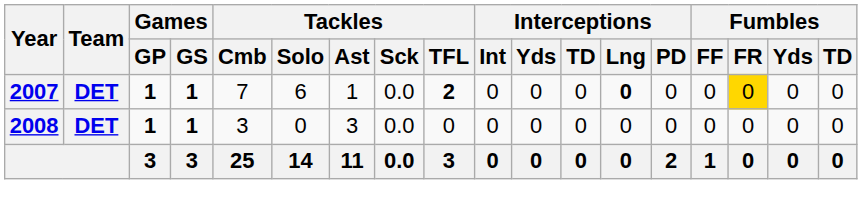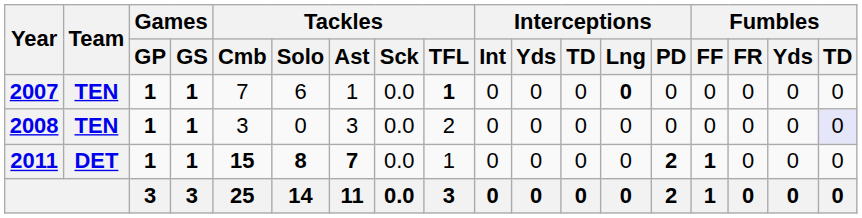2007 | Team: DET -> TEN
2007 | Tackles / TFL: 2 -> 1
2007 | Fumbles / FR: gold background -> no background
2008 | Team: DET -> TEN
2008 | Tackles / TFL: 0 -> 2
2008 | Fumbles / TD: no background -> lavender background
+ row: 2011 | DET | 1 | 1 | 15 | 8 | 7 | 0.0 | 1 | 0 | 0 | 0 | 0 | 2 | 1 | 0 | 0 | 0
